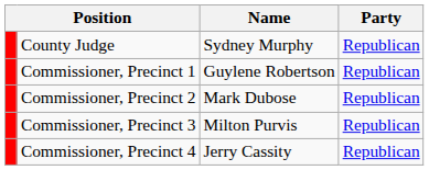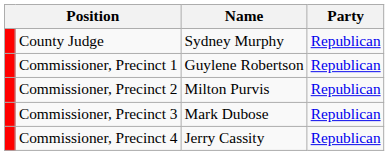Commissioner, Precinct 2 | Name: Mark Dubose -> Milton Purvis
Commissioner, Precinct 3 | Name: Milton Purvis -> Mark Dubose
